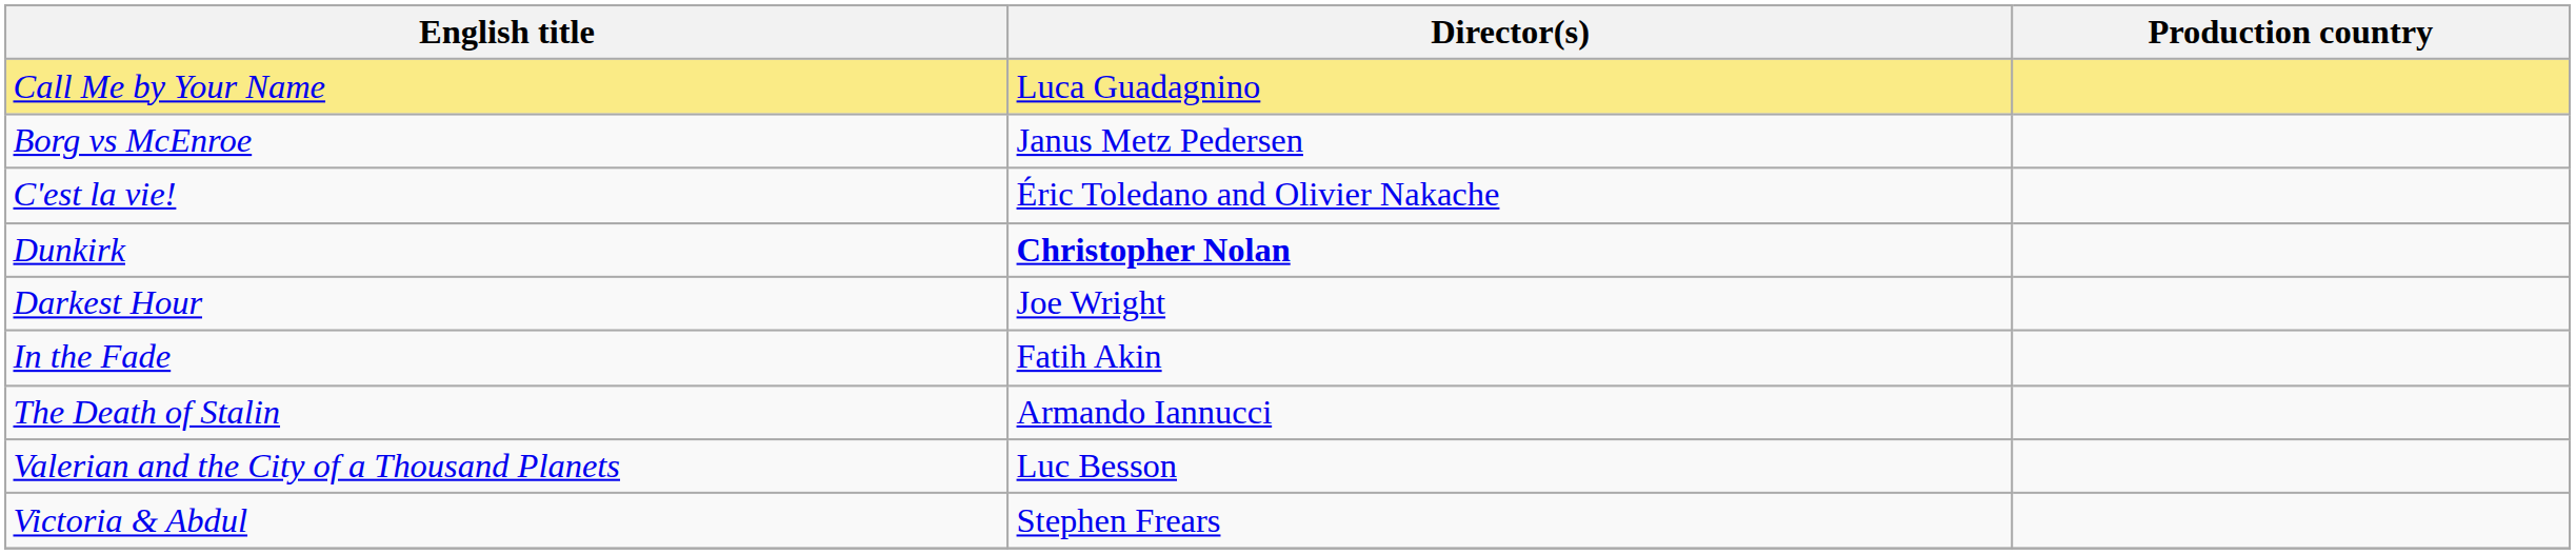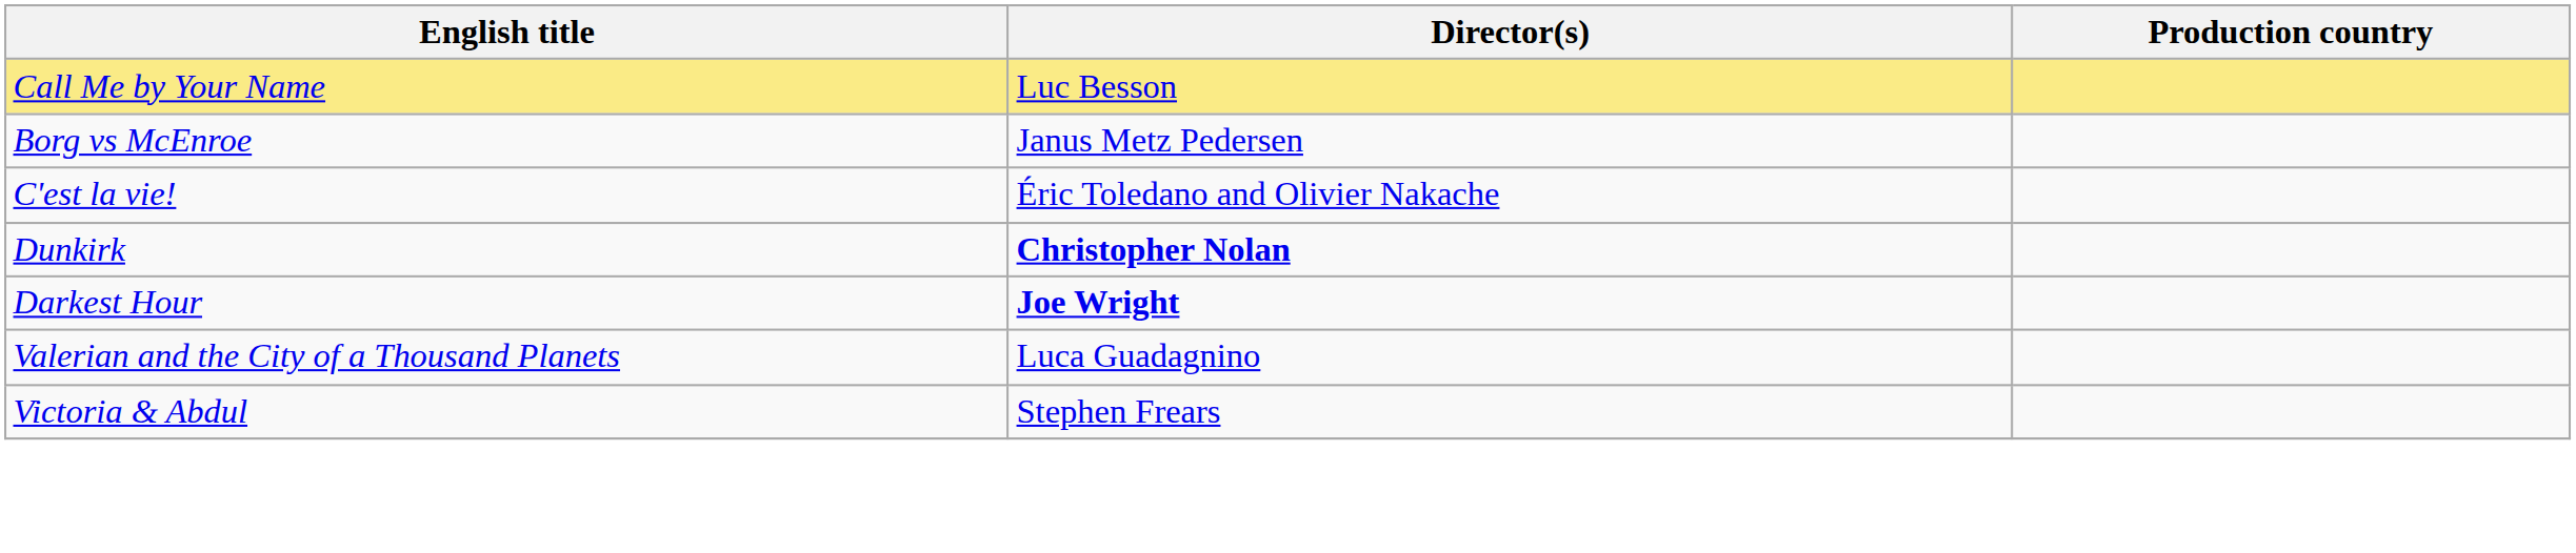Call Me by Your Name | Director(s): Luca Guadagnino -> Luc Besson
Darkest Hour | Director(s): normal -> bold
- row: In the Fade | Fatih Akin
- row: The Death of Stalin | Armando Iannucci
Valerian and the City of a Thousand Planets | Director(s): Luc Besson -> Luca Guadagnino
